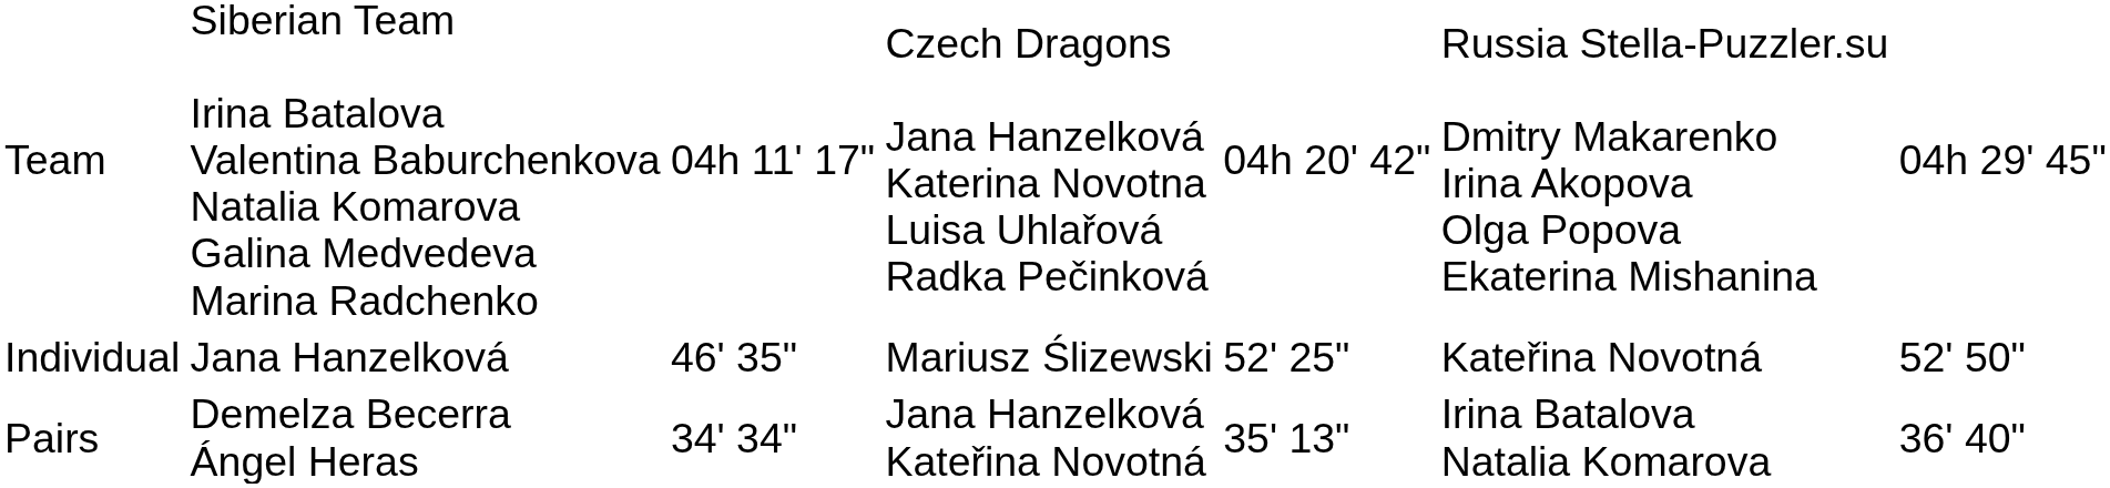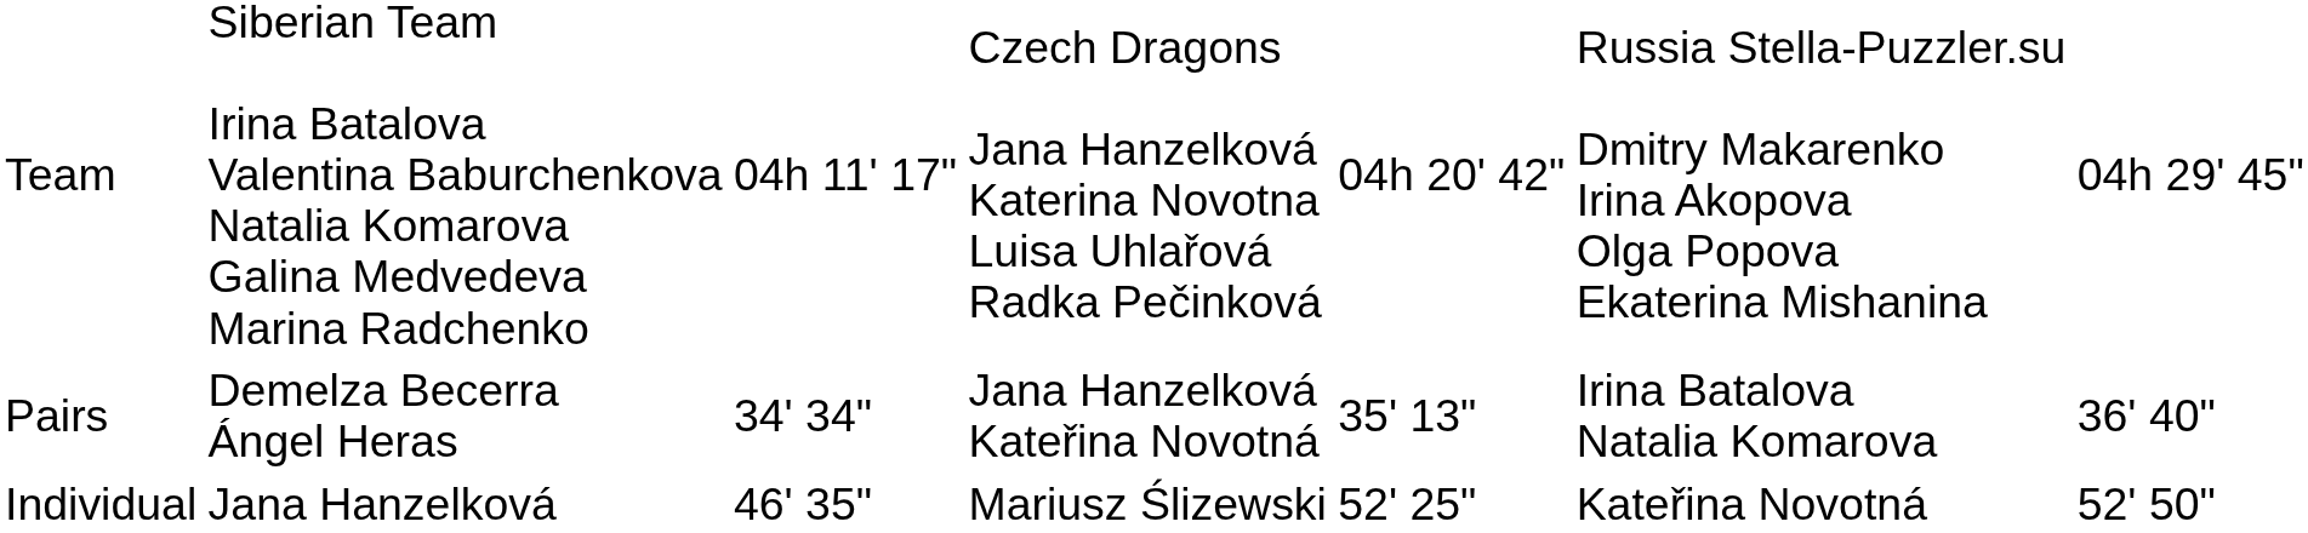rows swapped: Pairs <-> Individual
